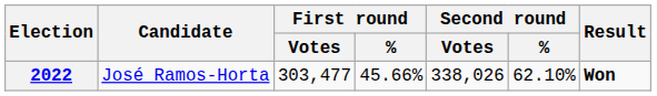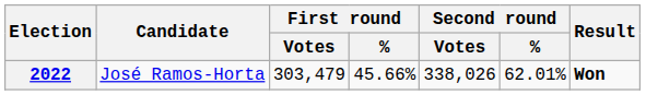2022 | First round / Votes: 303,477 -> 303,479
2022 | Second round / %: 62.10% -> 62.01%
